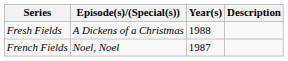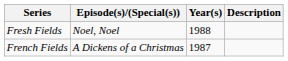Fresh Fields | Episode(s)/(Special(s)): A Dickens of a Christmas -> Noel, Noel
French Fields | Episode(s)/(Special(s)): Noel, Noel -> A Dickens of a Christmas
